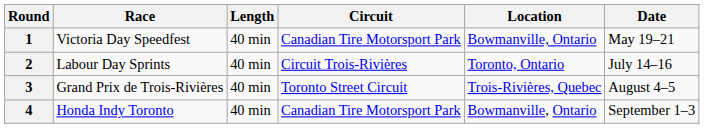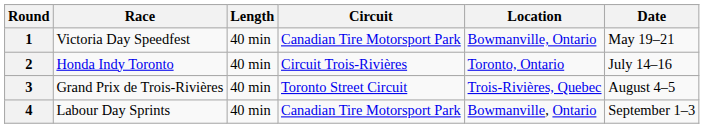2 | Race: Labour Day Sprints -> Honda Indy Toronto
4 | Race: Honda Indy Toronto -> Labour Day Sprints
